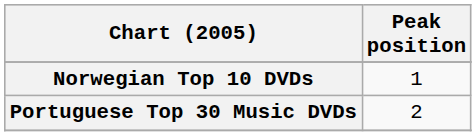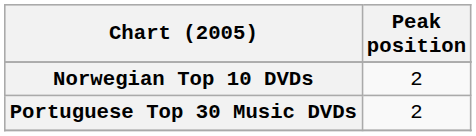Norwegian Top 10 DVDs | Peak position: 1 -> 2
